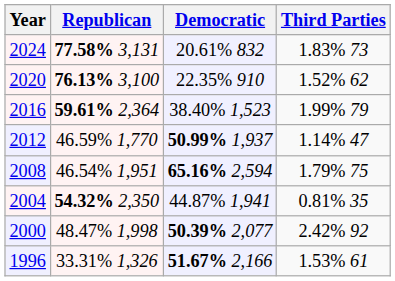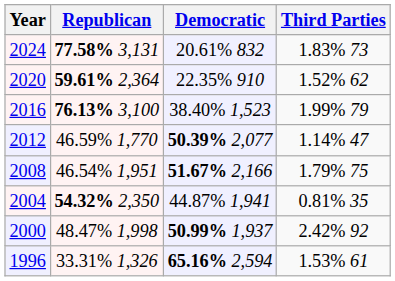2020 | Republican: 76.13% 3,100 -> 59.61% 2,364
2016 | Republican: 59.61% 2,364 -> 76.13% 3,100
2012 | Democratic: 50.99% 1,937 -> 50.39% 2,077
2008 | Democratic: 65.16% 2,594 -> 51.67% 2,166
2000 | Democratic: 50.39% 2,077 -> 50.99% 1,937
1996 | Democratic: 51.67% 2,166 -> 65.16% 2,594
